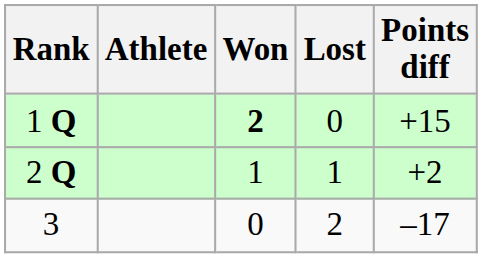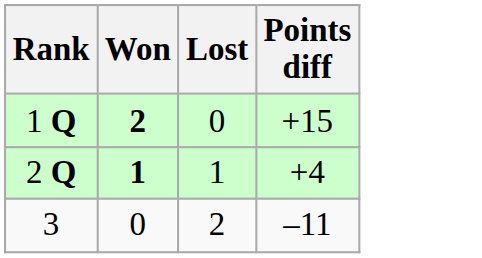- column: Athlete
2 Q | Won: normal -> bold
2 Q | Points diff: +2 -> +4
3 | Points diff: –17 -> –11
